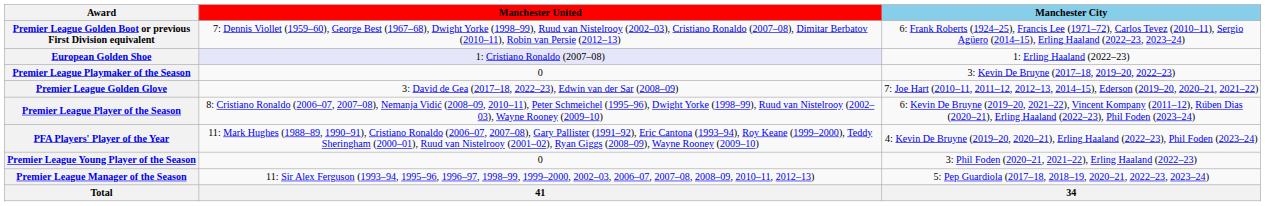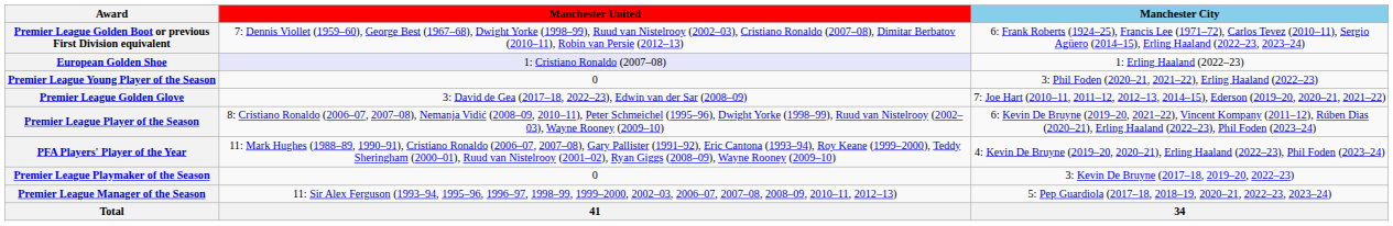rows swapped: Premier League Playmaker of the Season <-> Premier League Young Player of the Season
